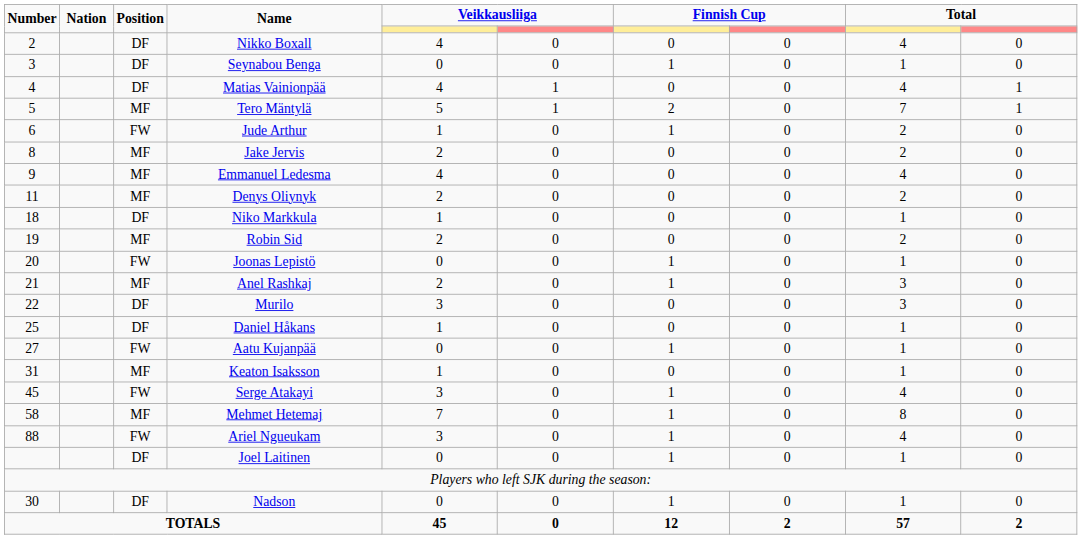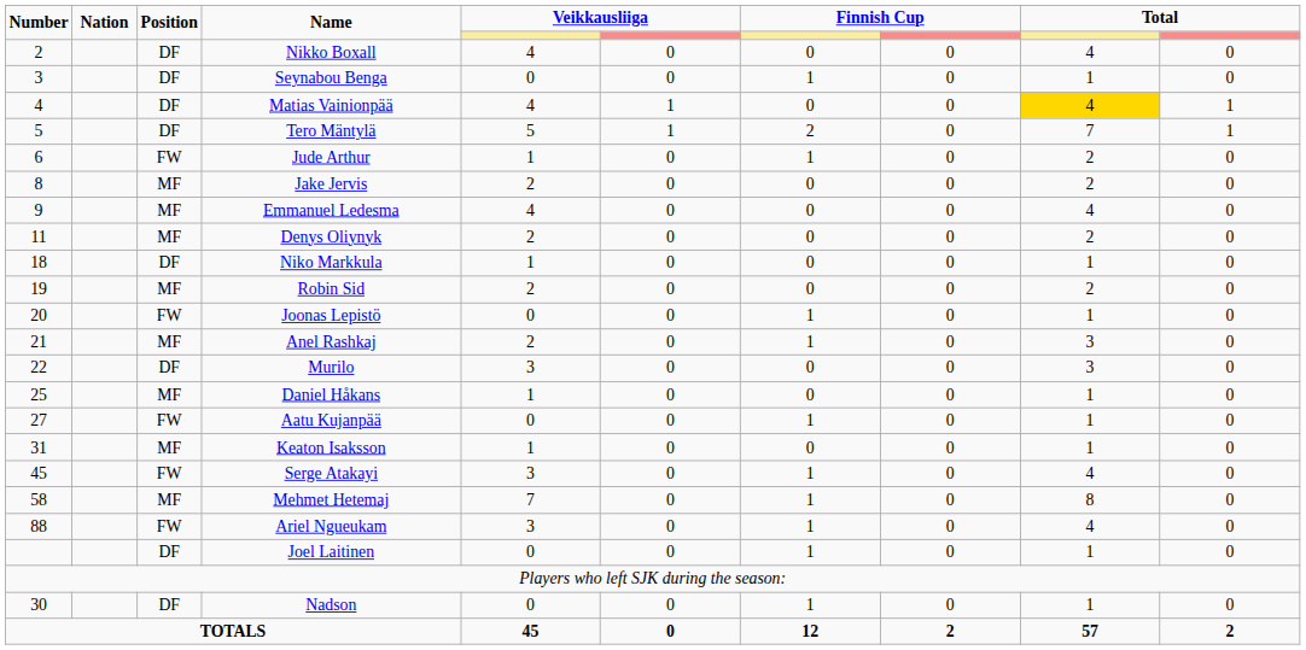Matias Vainionpää | column 9: no background -> gold background
Tero Mäntylä | Position: MF -> DF
Daniel Håkans | Position: DF -> MF
